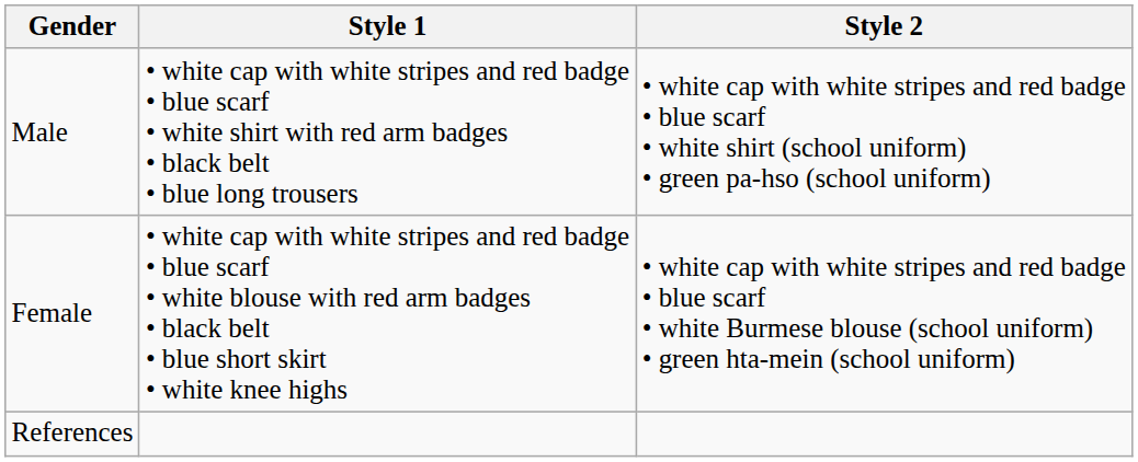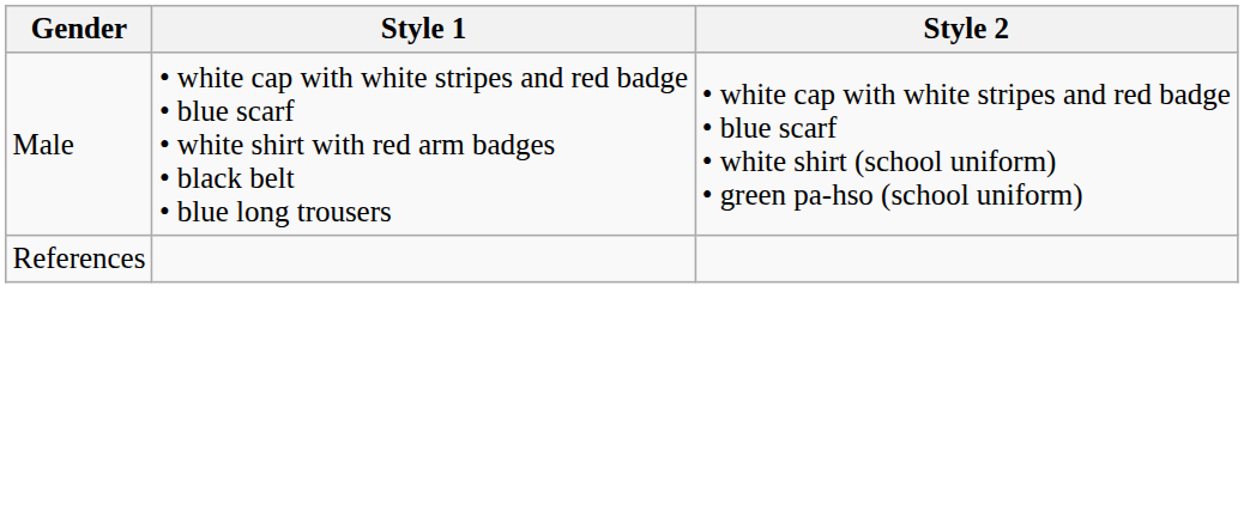- row: Female | • white cap with white stripes and red badge • blue scarf • white blouse with red arm badges • black belt • blue short skirt • white knee highs | • white cap with white stripes and red badge • blue scarf • white Burmese blouse (school uniform) • green hta-mein (school uniform)
